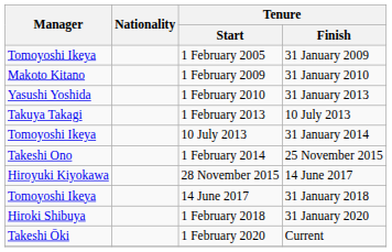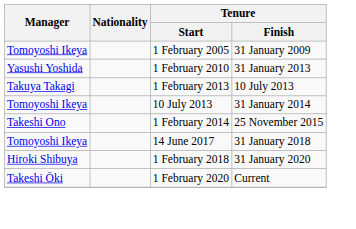- row: Makoto Kitano | 1 February 2009 | 31 January 2010
- row: Hiroyuki Kiyokawa | 28 November 2015 | 14 June 2017
